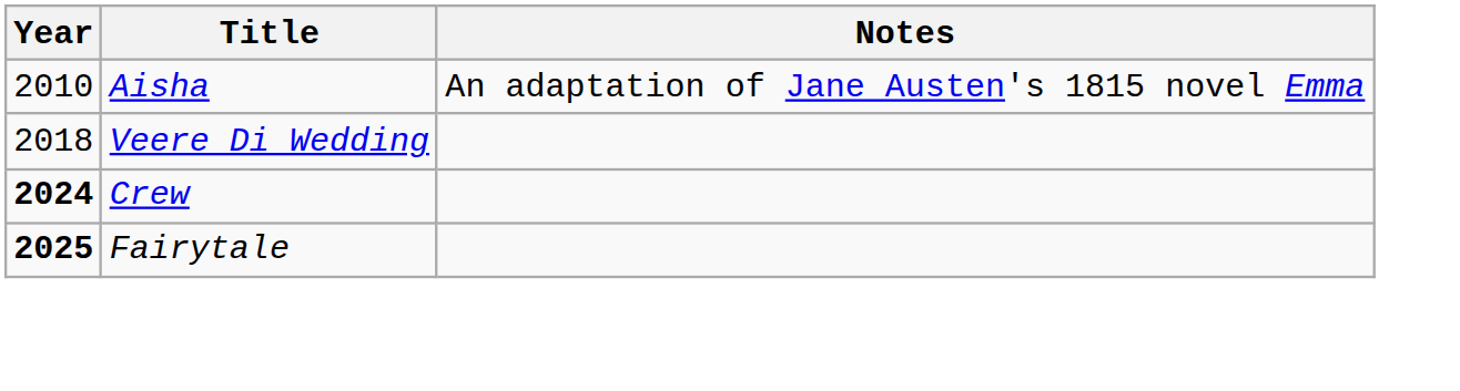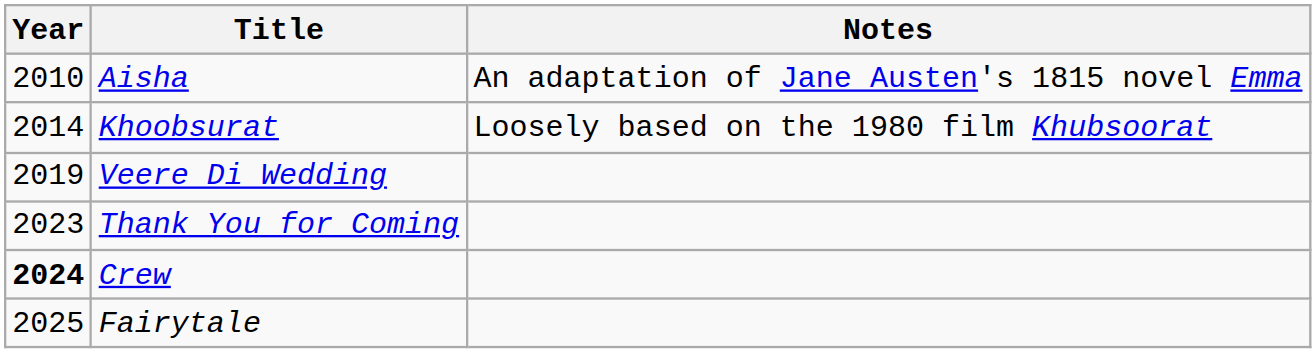+ row: 2014 | Khoobsurat | Loosely based on the 1980 film Khubsoorat
Veere Di Wedding | Year: 2018 -> 2019
+ row: 2023 | Thank You for Coming
Fairytale | Year: bold -> normal
